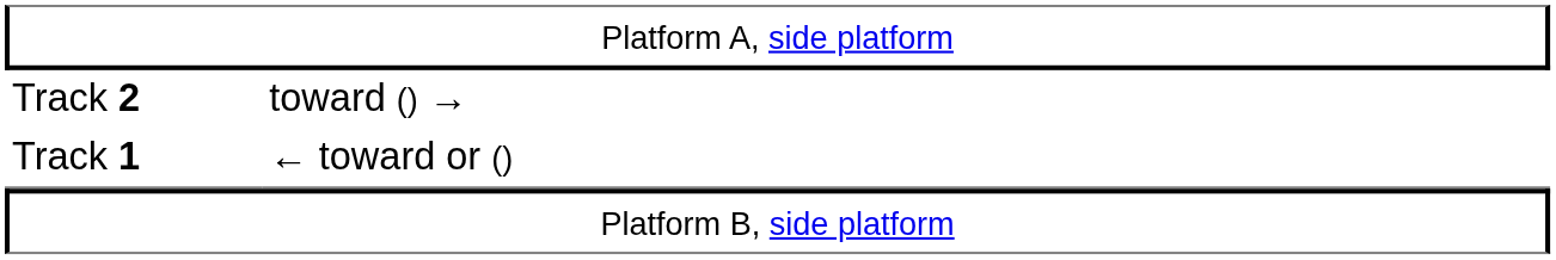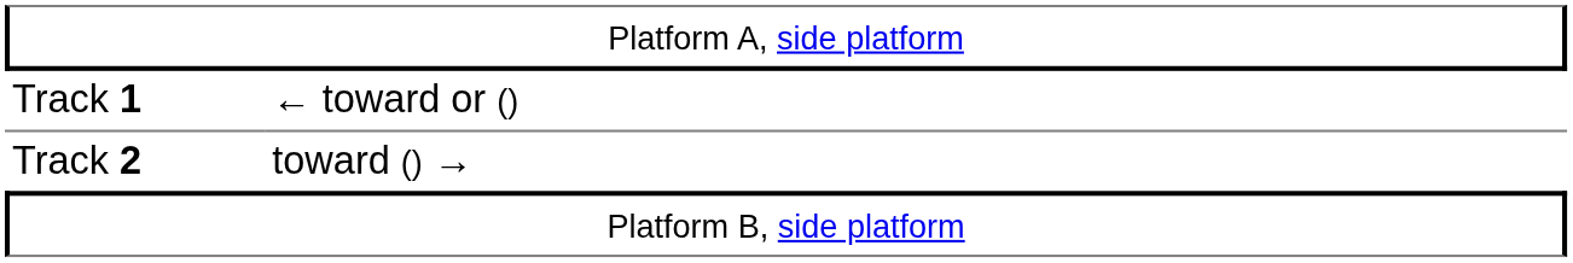rows swapped: Track 1 <-> Track 2
